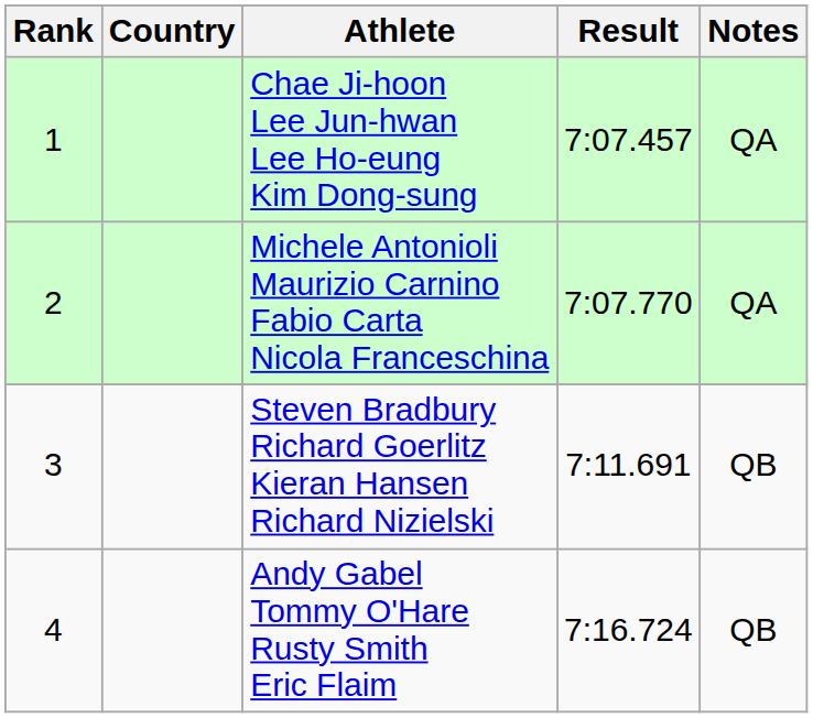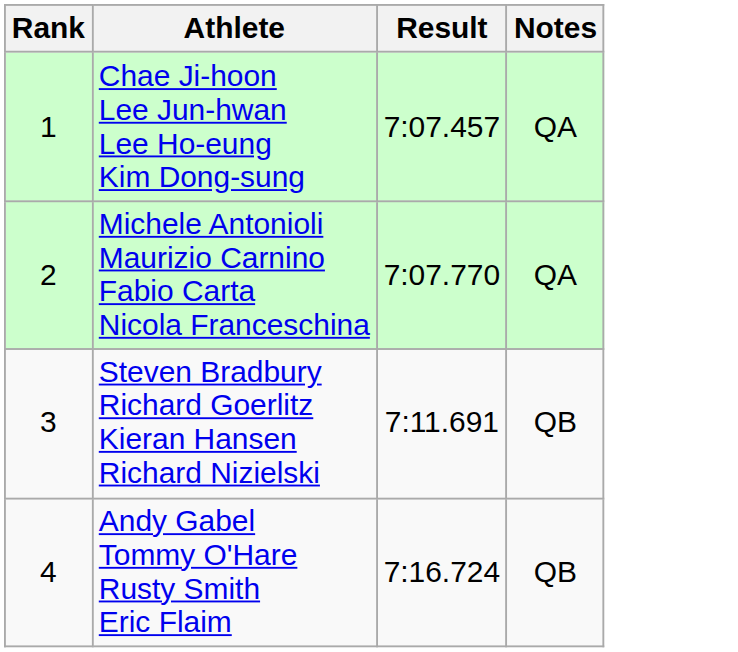- column: Country
